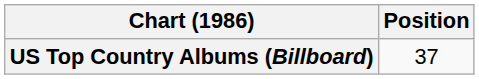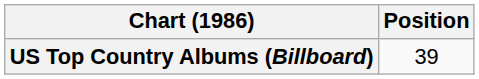US Top Country Albums (Billboard) | Position: 37 -> 39
